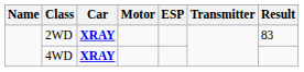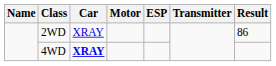2WD | Car: bold -> normal
2WD | Result: 83 -> 86
